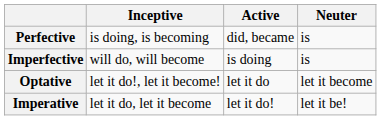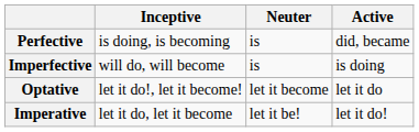columns swapped: Active <-> Neuter
